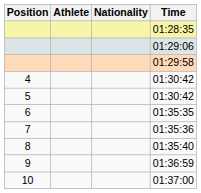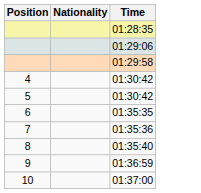- column: Athlete
